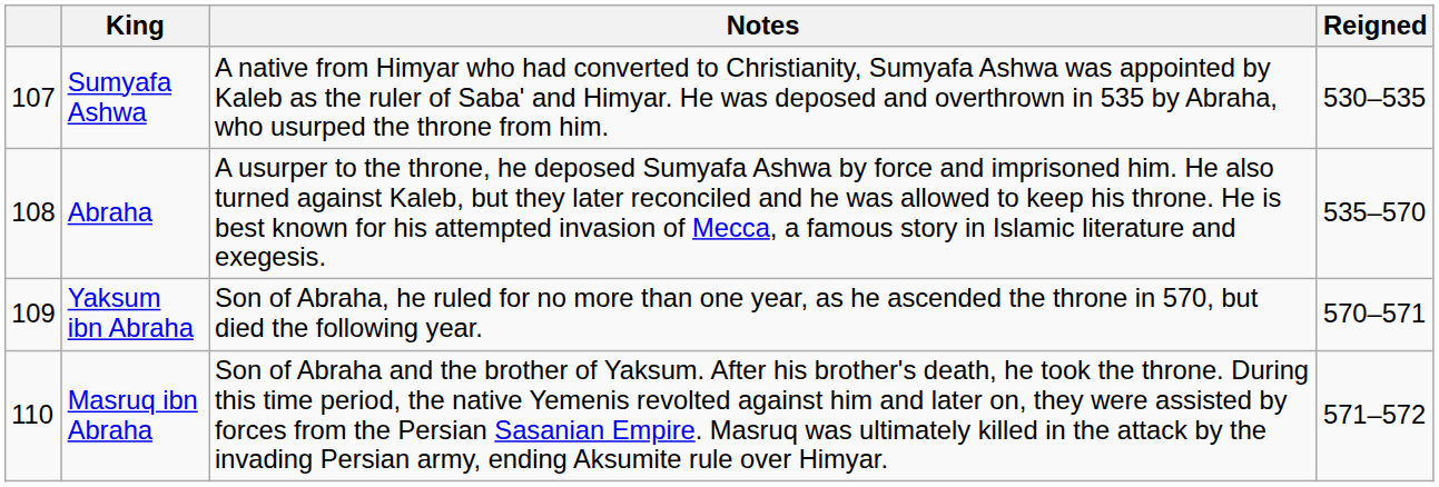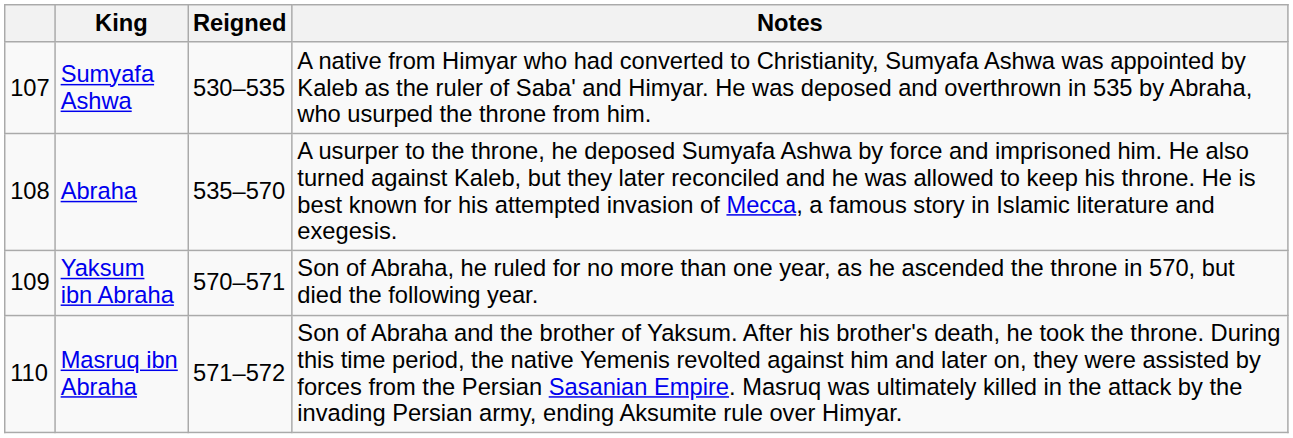columns swapped: Reigned <-> Notes
